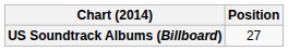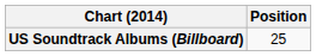US Soundtrack Albums (Billboard) | Position: 27 -> 25
